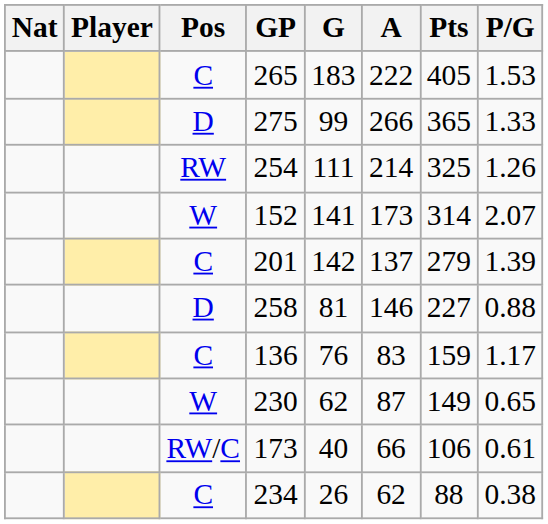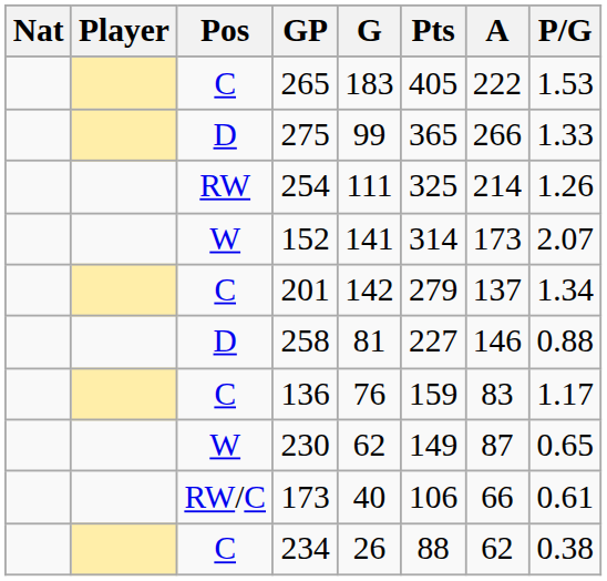columns swapped: A <-> Pts
201 | P/G: 1.39 -> 1.34
